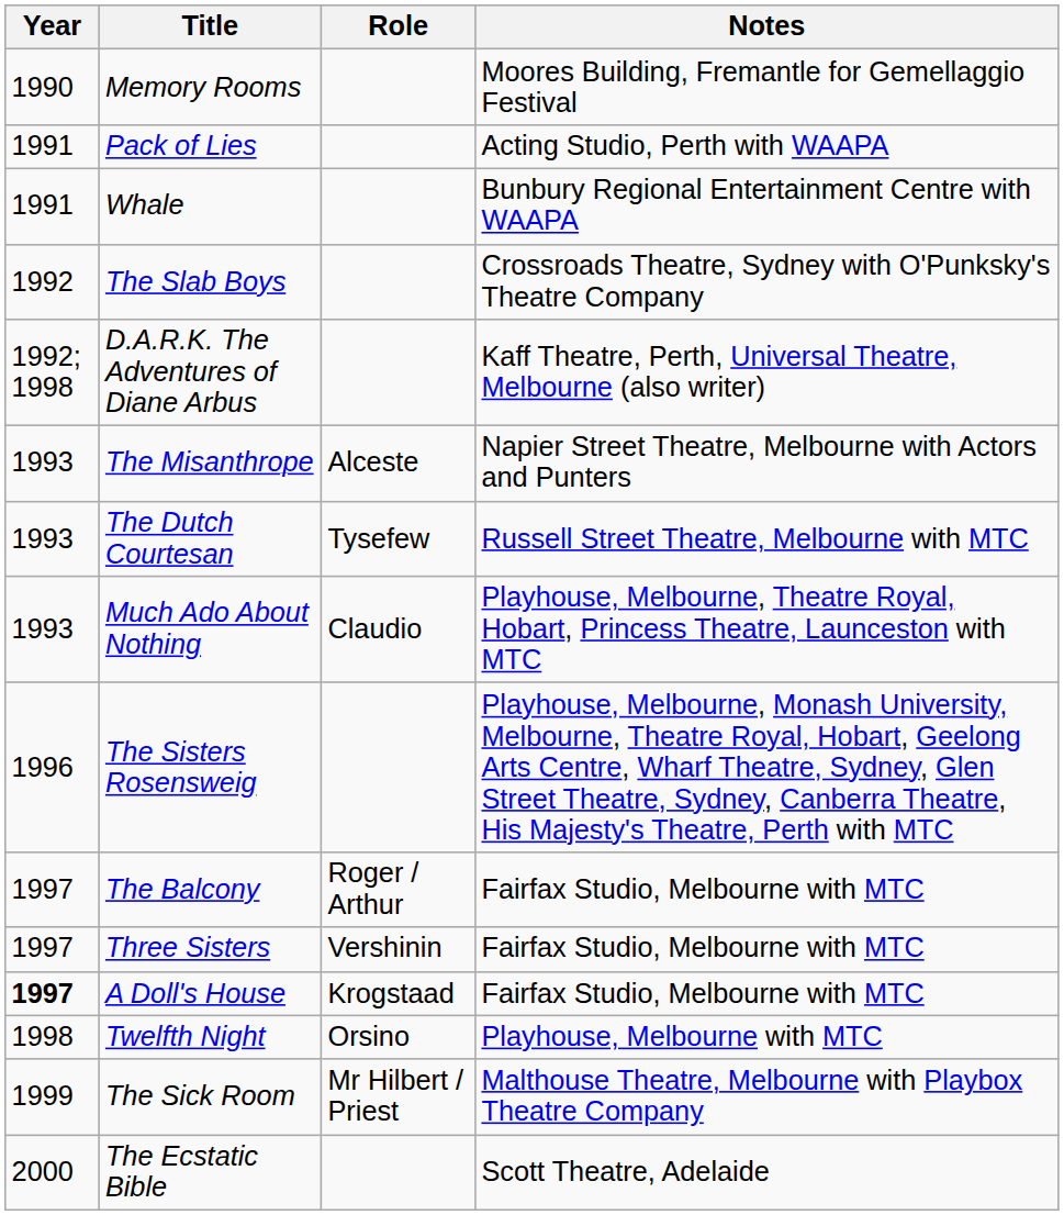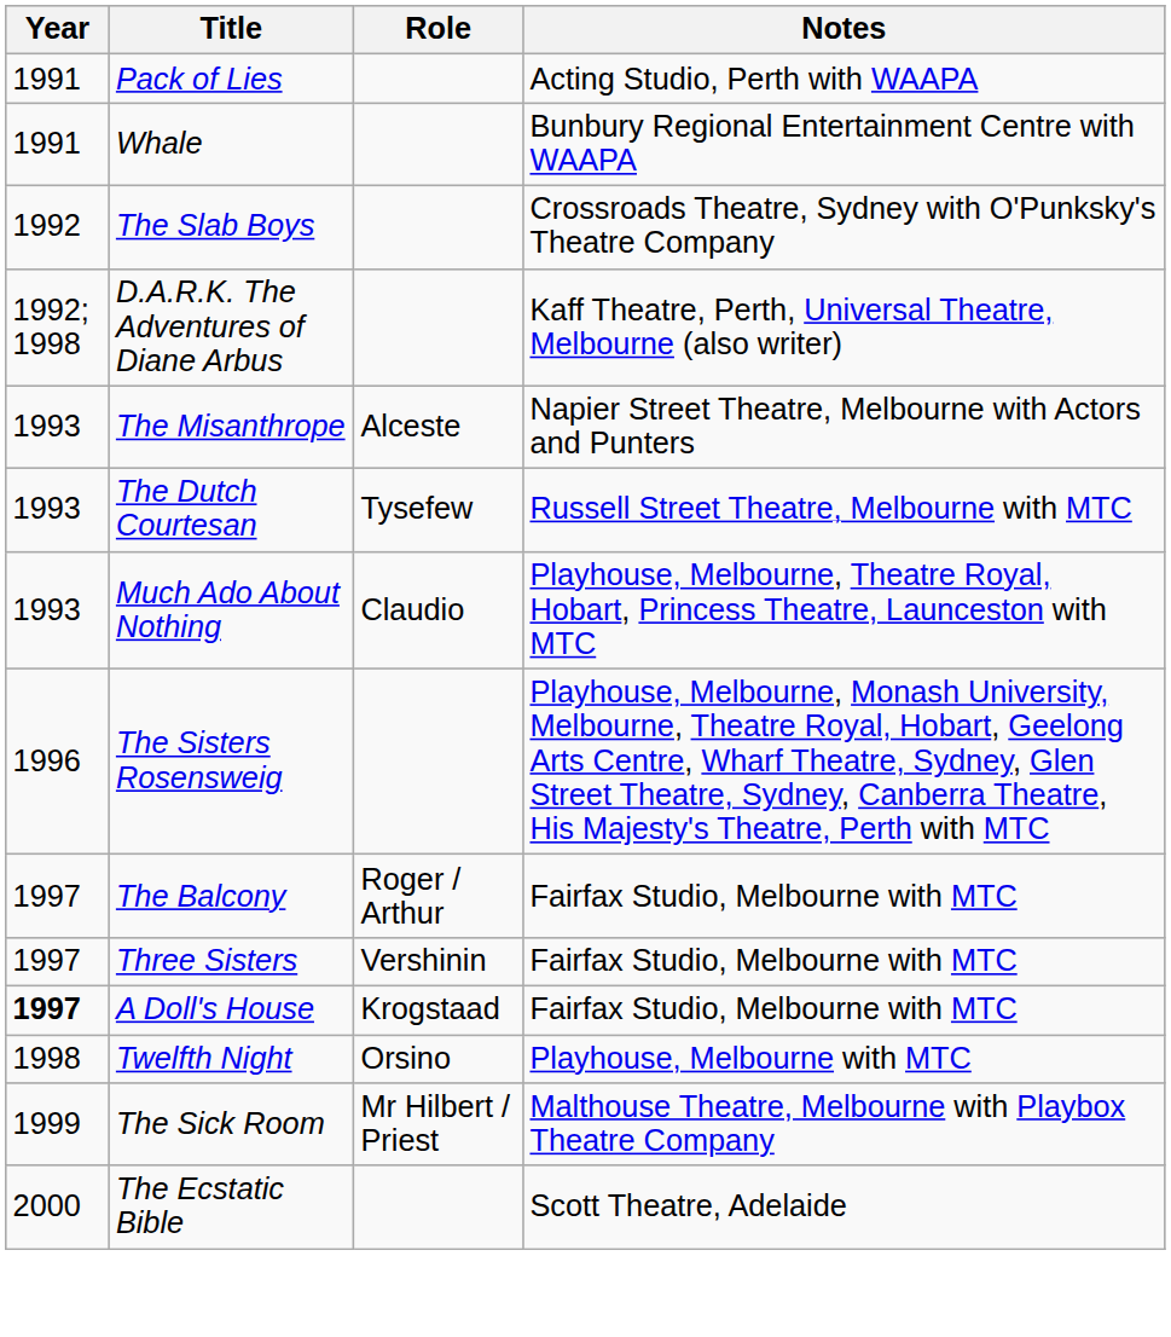- row: 1990 | Memory Rooms | Moores Building, Fremantle for Gemellaggio Festival
